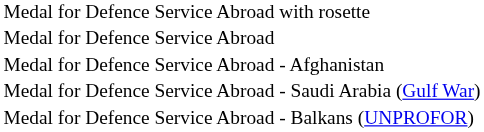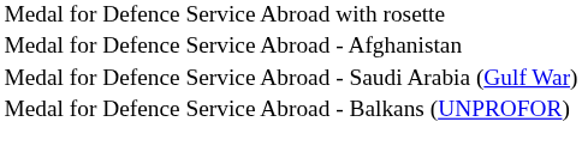- row: Medal for Defence Service Abroad
